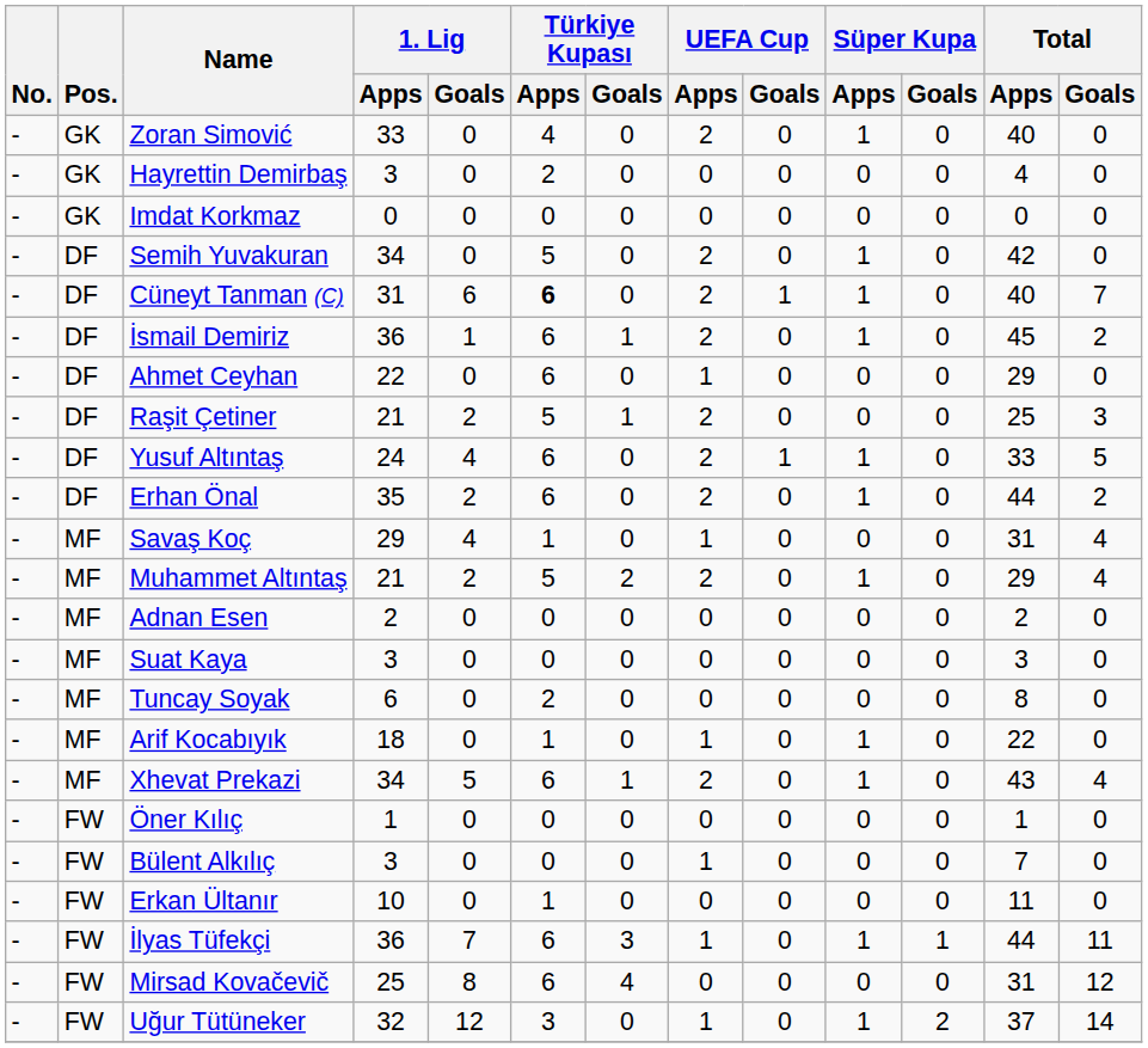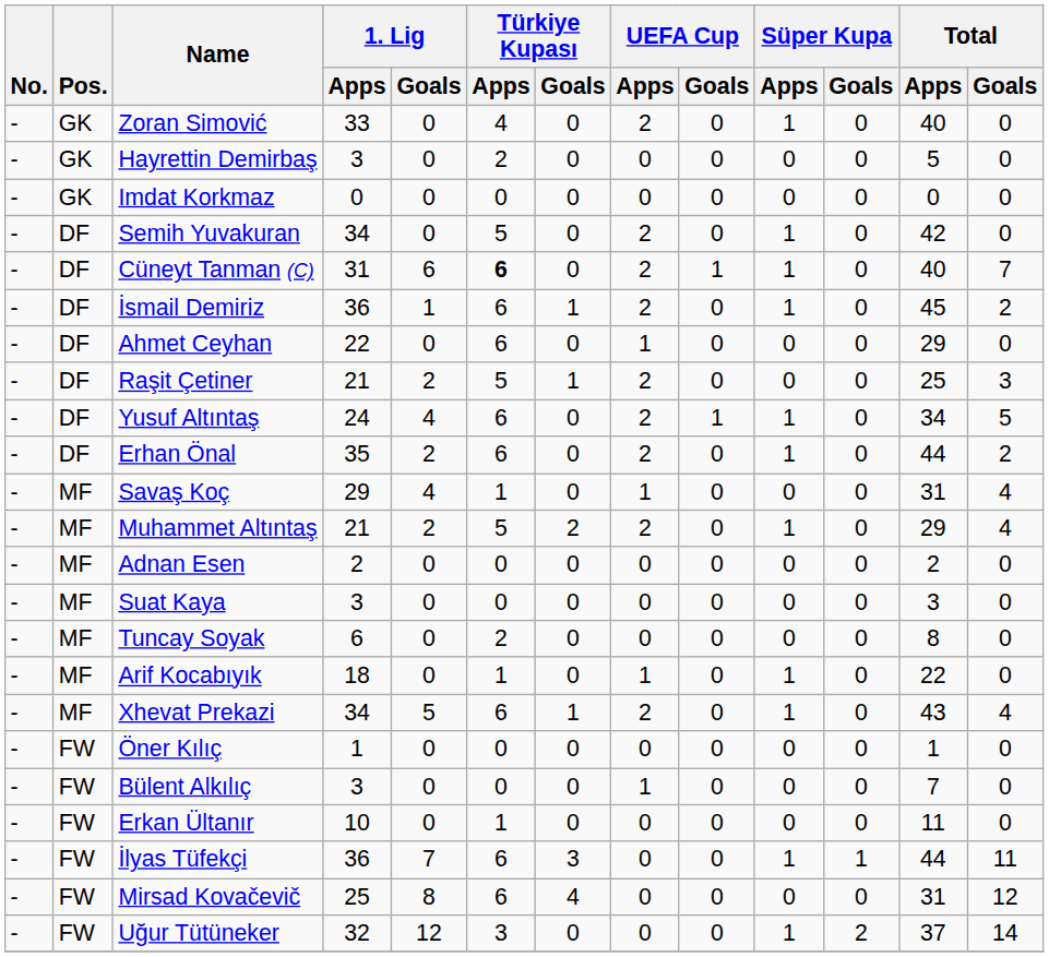Hayrettin Demirbaş | Total / Apps: 4 -> 5
Yusuf Altıntaş | Total / Apps: 33 -> 34
İlyas Tüfekçi | UEFA Cup / Apps: 1 -> 0
Uğur Tütüneker | UEFA Cup / Apps: 1 -> 0
